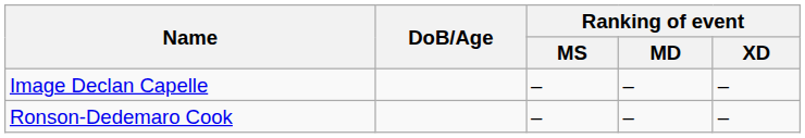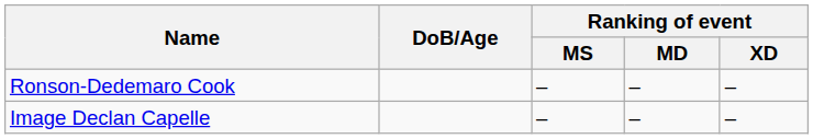rows swapped: Image Declan Capelle <-> Ronson-Dedemaro Cook
